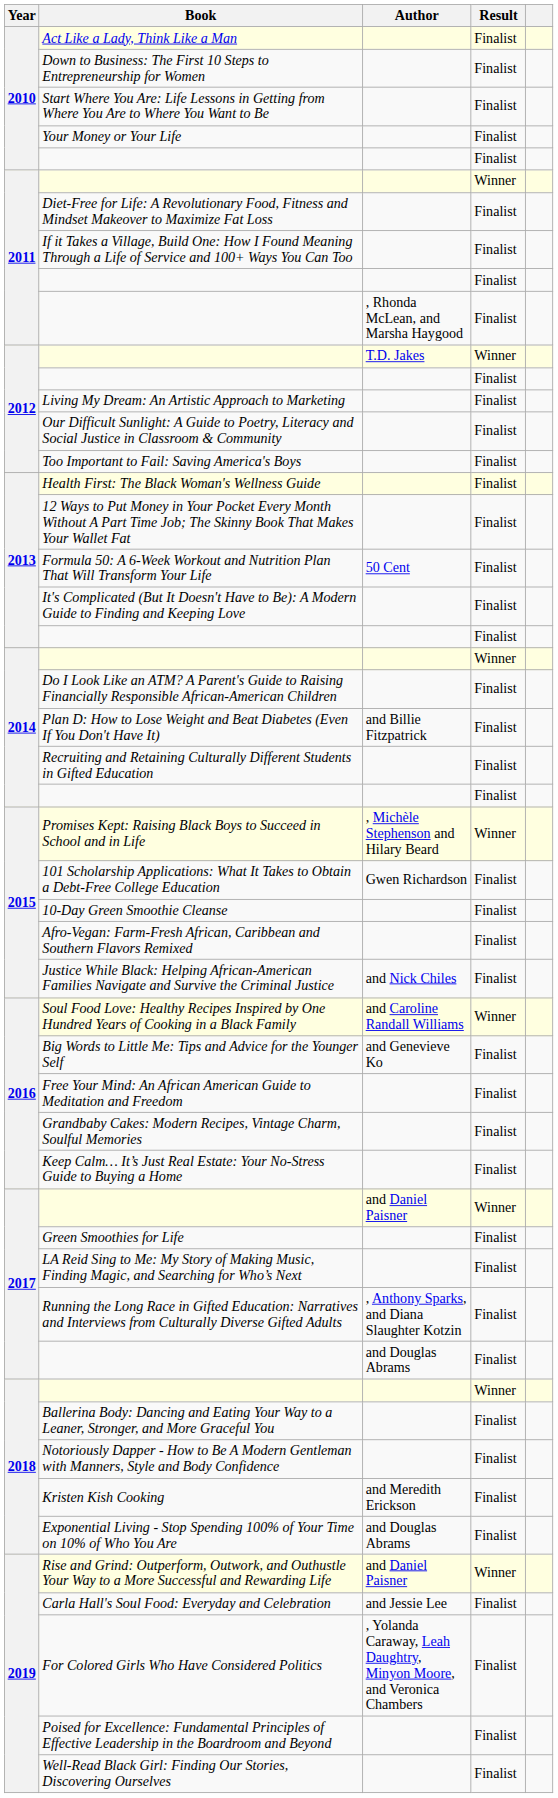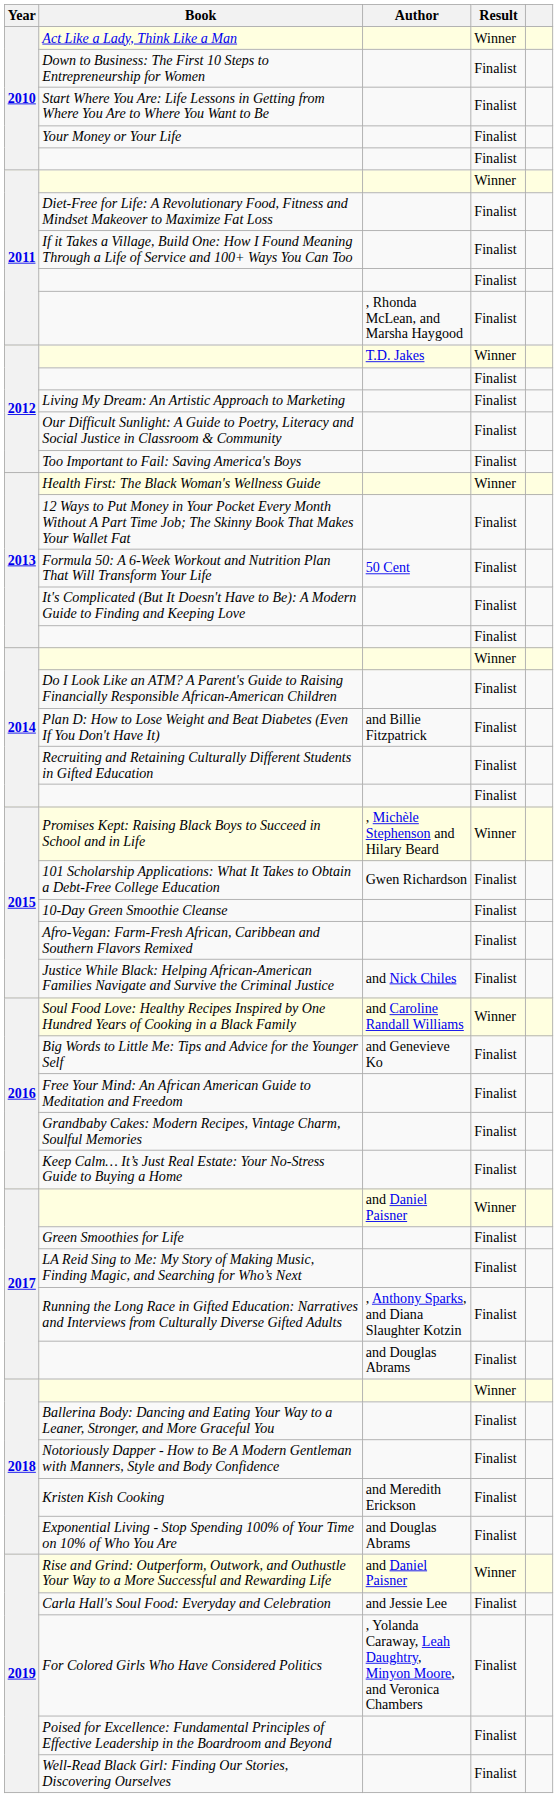Act Like a Lady, Think Like a Man | Result: Finalist -> Winner
Health First: The Black Woman's Wellness Guide | Result: Finalist -> Winner
